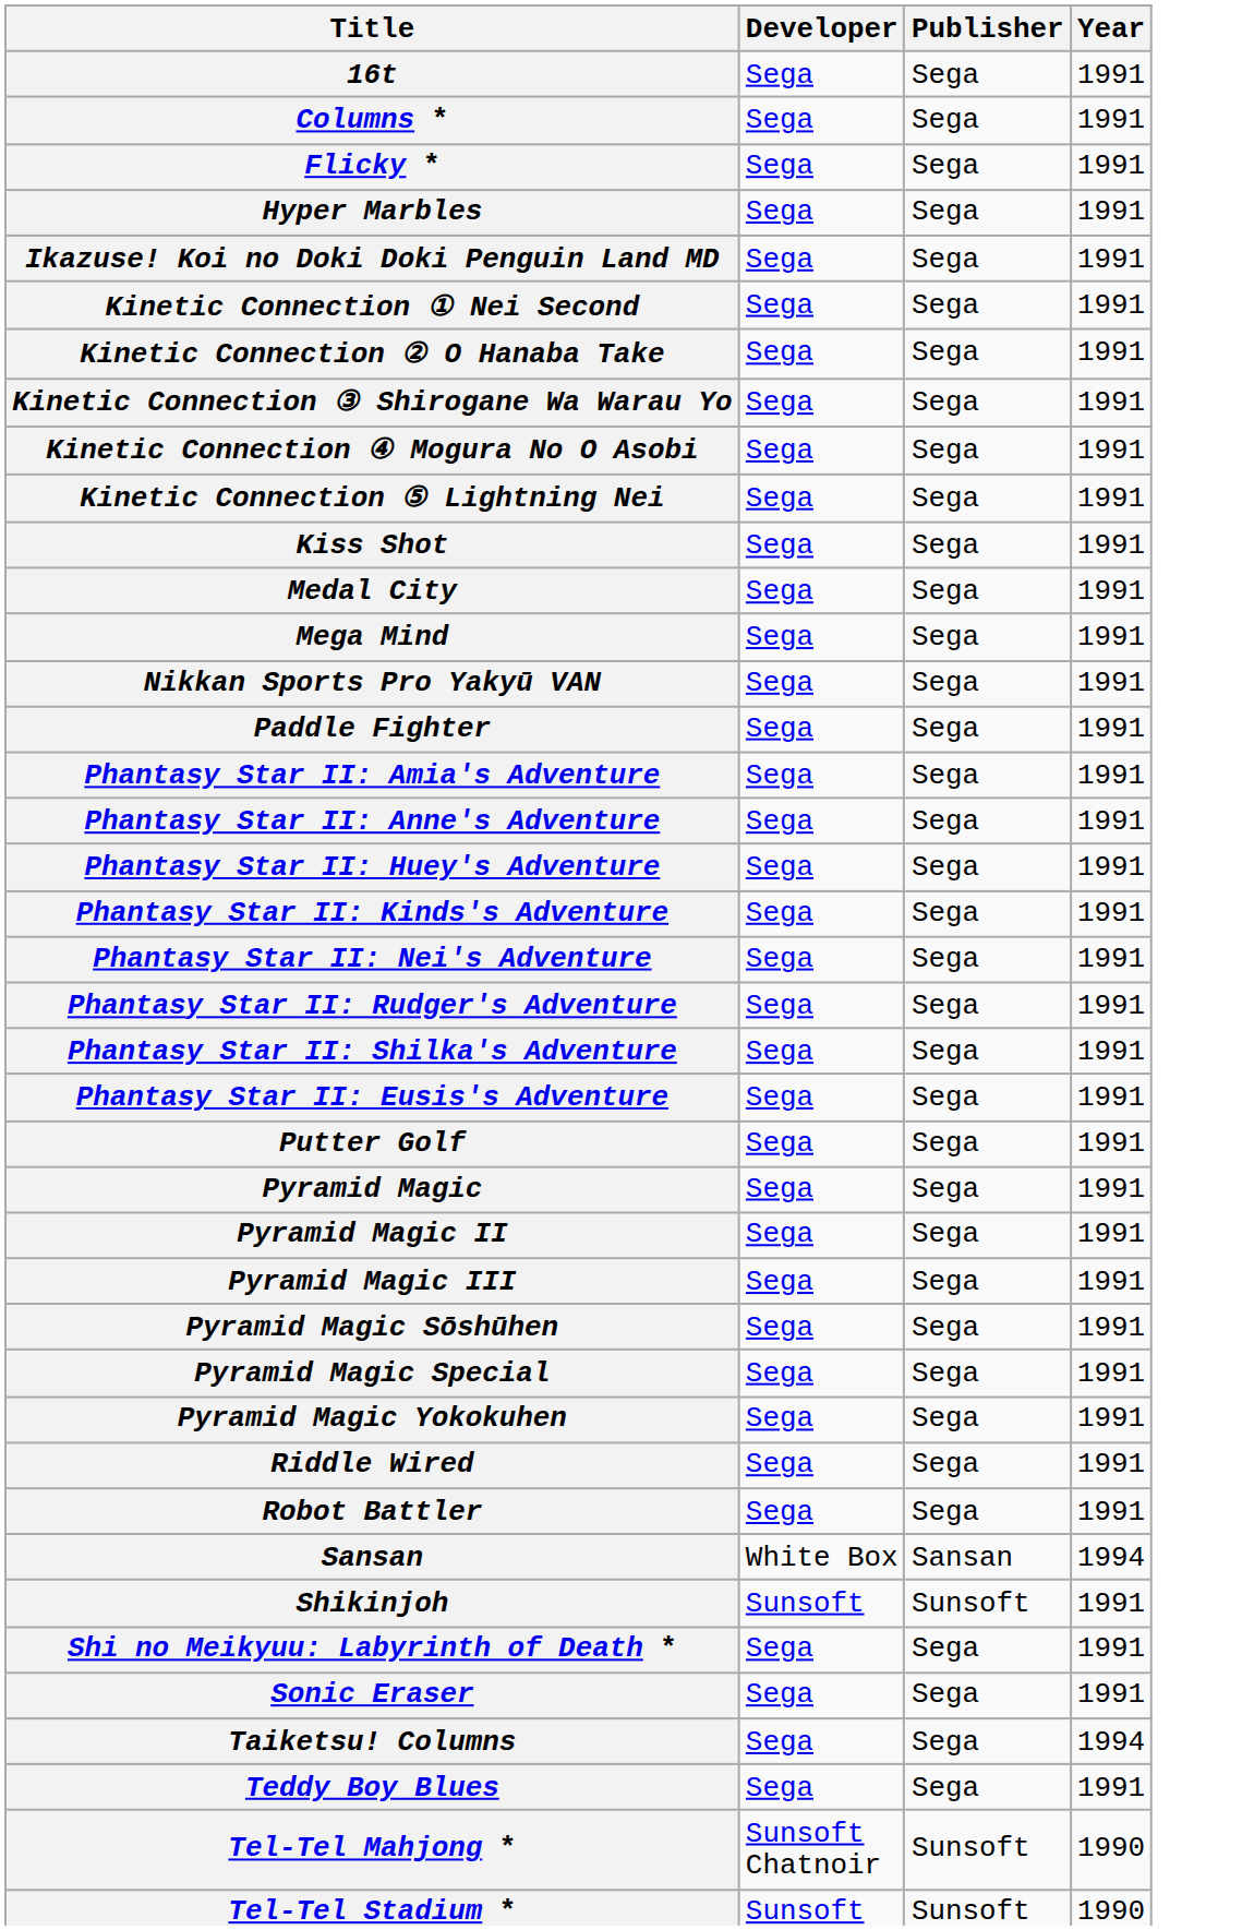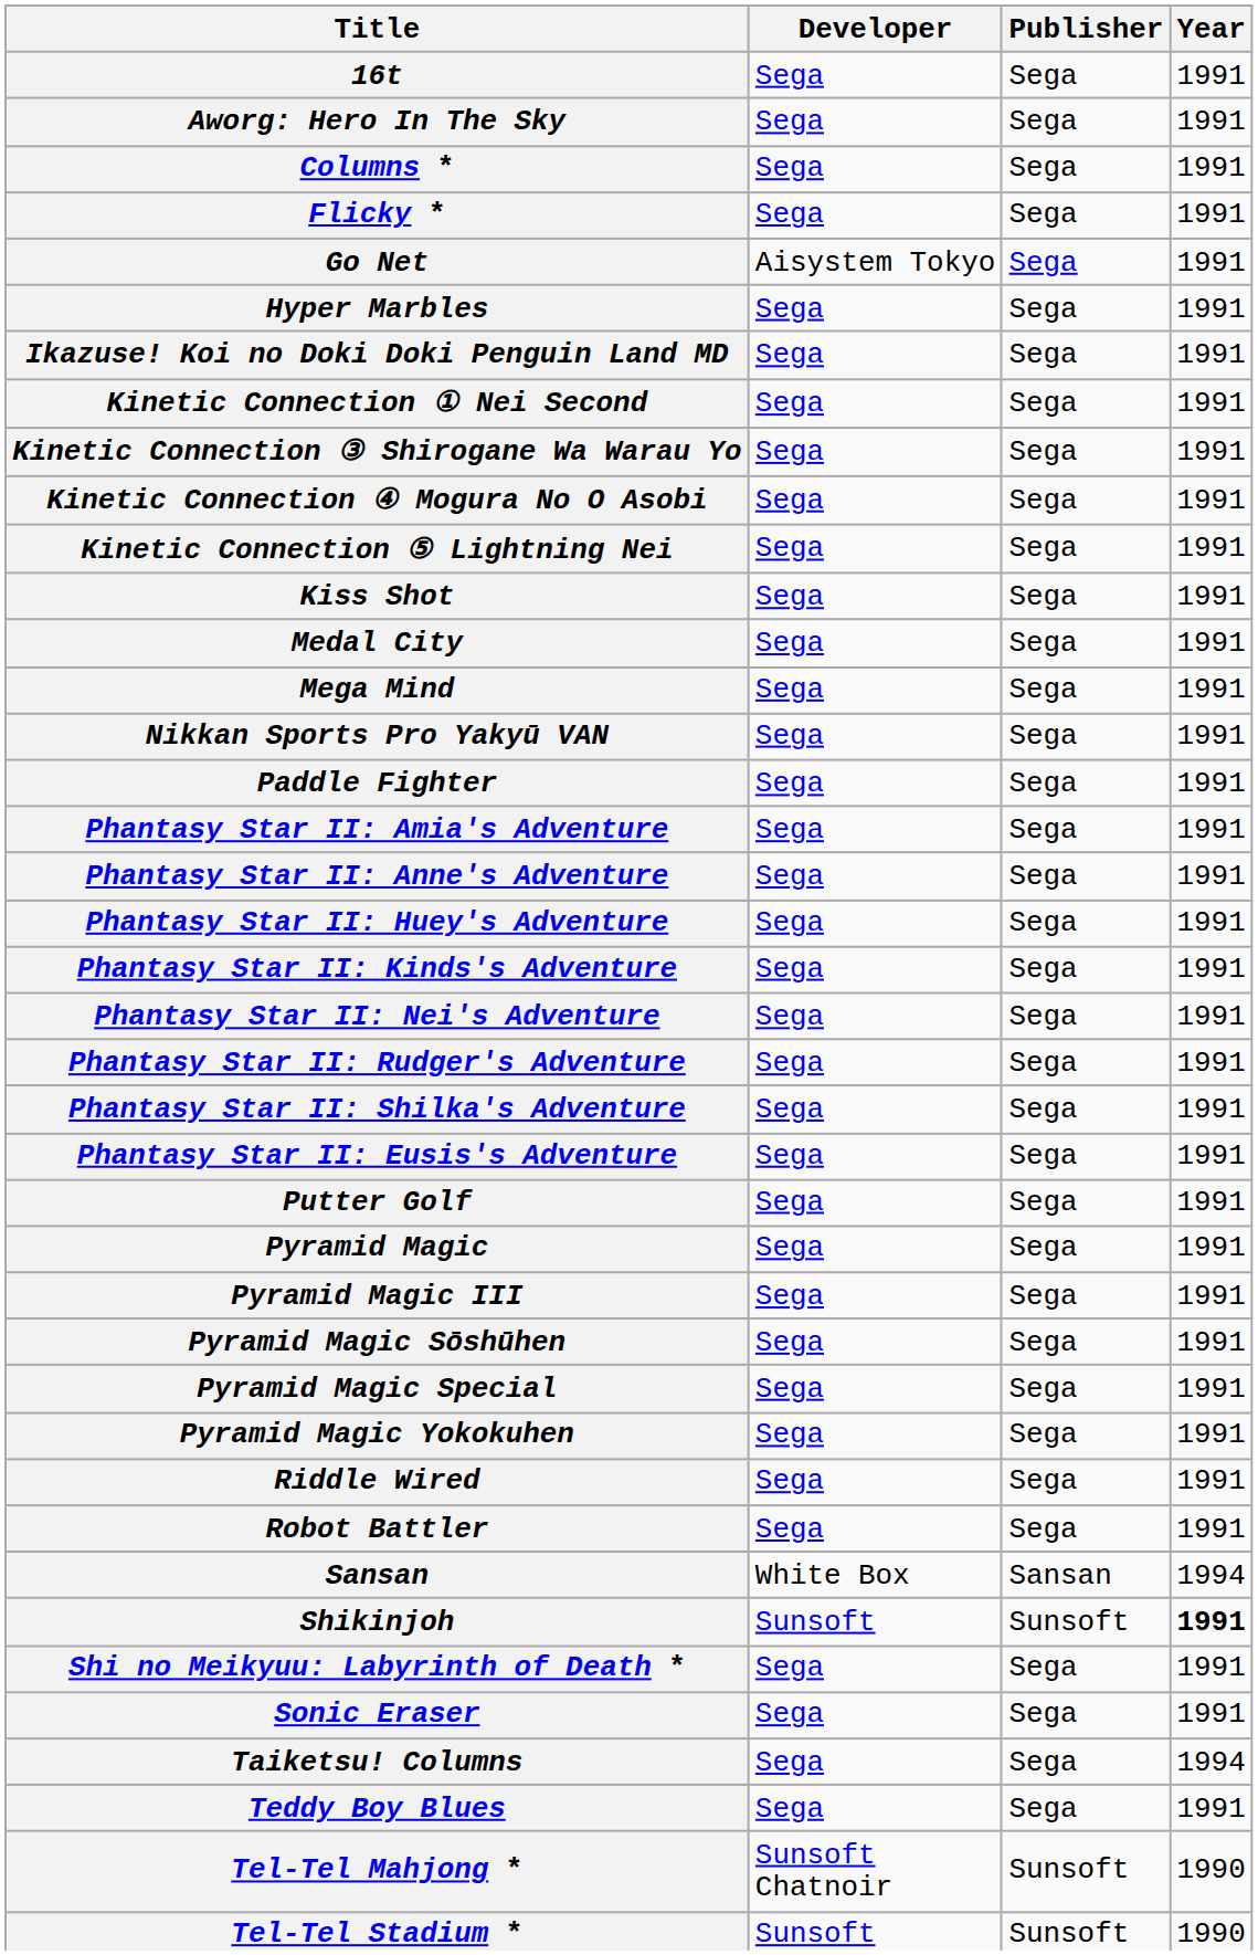+ row: Aworg: Hero In The Sky | Sega | Sega | 1991
+ row: Go Net | Aisystem Tokyo | Sega | 1991
- row: Kinetic Connection ② O Hanaba Take | Sega | Sega | 1991
- row: Pyramid Magic II | Sega | Sega | 1991
Shikinjoh | Year: normal -> bold
